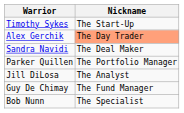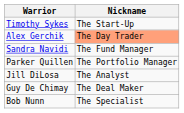Sandra Navidi | Nickname: The Deal Maker -> The Fund Manager
Guy De Chimay | Nickname: The Fund Manager -> The Deal Maker
